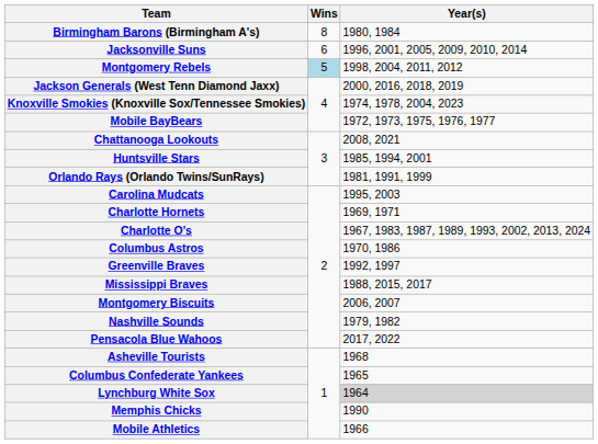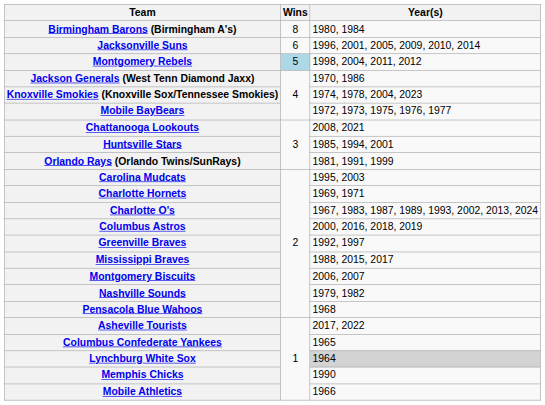Jackson Generals (West Tenn Diamond Jaxx) | Year(s): 2000, 2016, 2018, 2019 -> 1970, 1986
Columbus Astros | Year(s): 1970, 1986 -> 2000, 2016, 2018, 2019
Pensacola Blue Wahoos | Year(s): 2017, 2022 -> 1968
Asheville Tourists | Year(s): 1968 -> 2017, 2022
